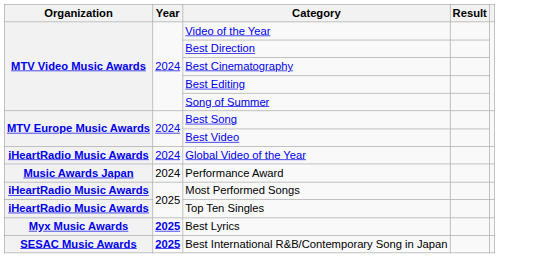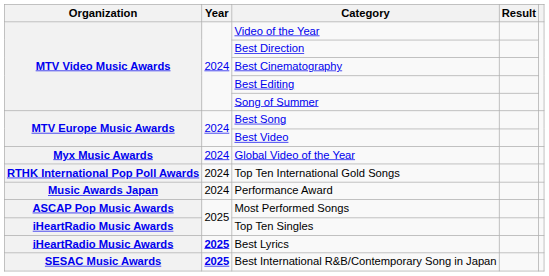Global Video of the Year | Organization: iHeartRadio Music Awards -> Myx Music Awards
+ row: RTHK International Pop Poll Awards | 2024 | Top Ten International Gold Songs
Most Performed Songs | Organization: iHeartRadio Music Awards -> ASCAP Pop Music Awards
Best Lyrics | Organization: Myx Music Awards -> iHeartRadio Music Awards
